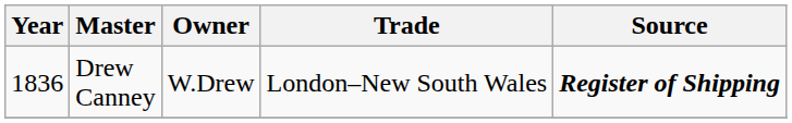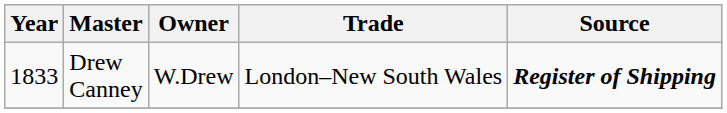Drew Canney | Year: 1836 -> 1833
